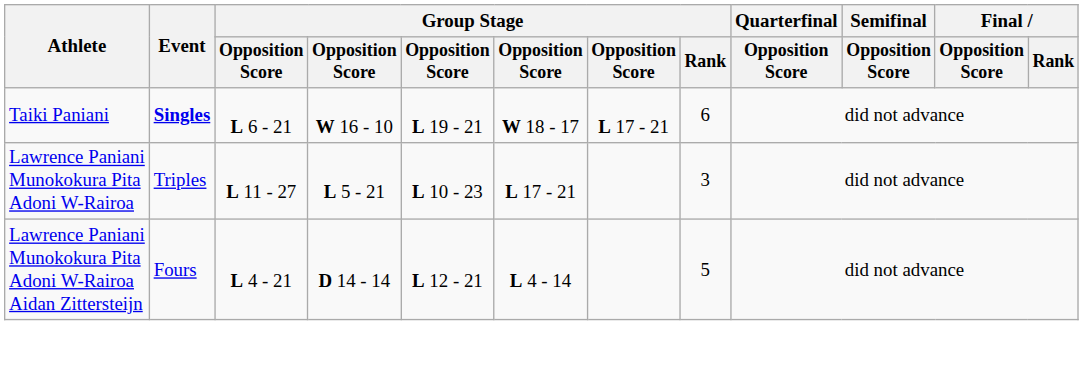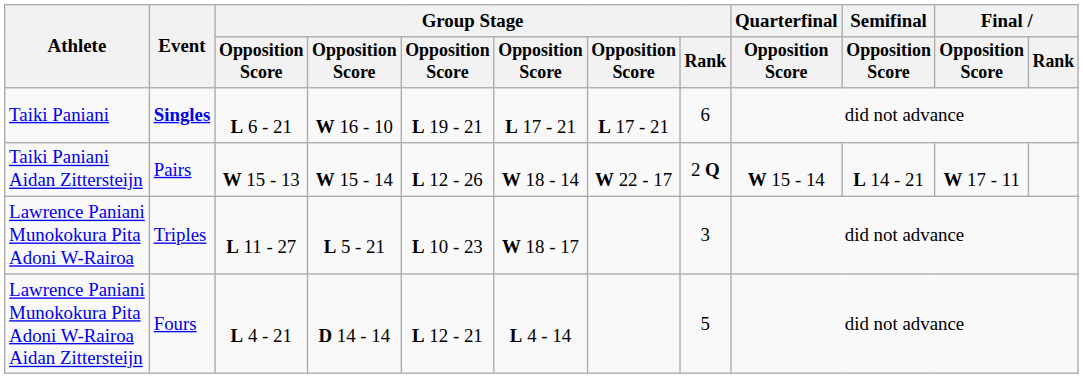Taiki Paniani | column 6: W 18 - 17 -> L 17 - 21
+ row: Taiki Paniani Aidan Zittersteijn | Pairs | W 15 - 13 | W 15 - 14 | L 12 - 26 | W 18 - 14 | W 22 - 17 | 2 Q | W 15 - 14 | L 14 - 21 | W 17 - 11
Lawrence Paniani Munokokura Pita Adoni W-Rairoa | column 6: L 17 - 21 -> W 18 - 17
